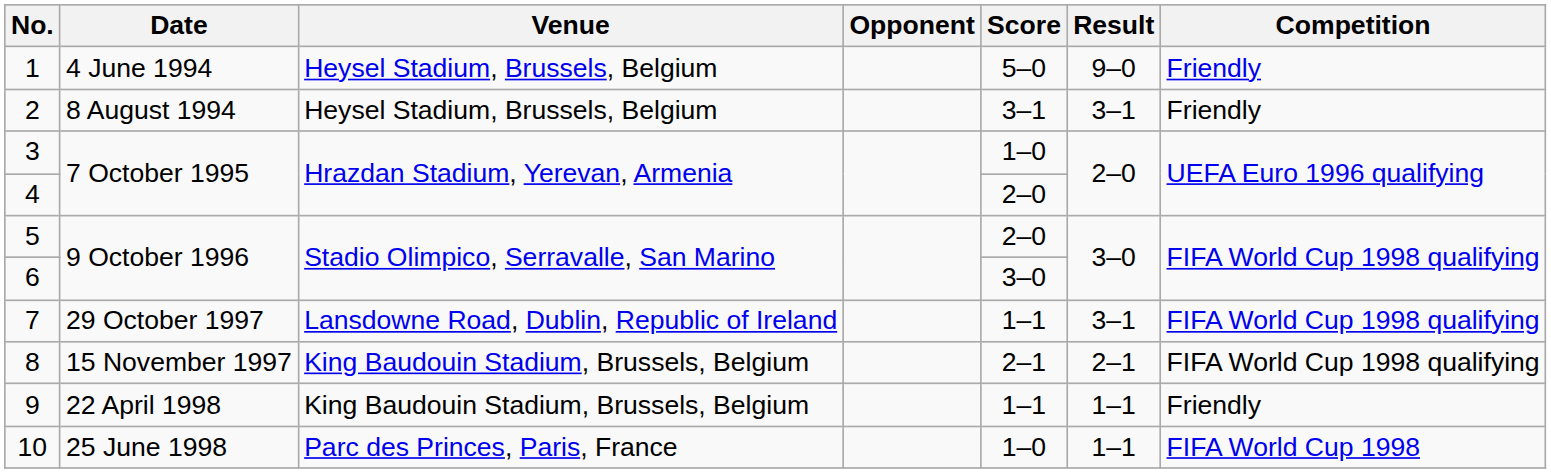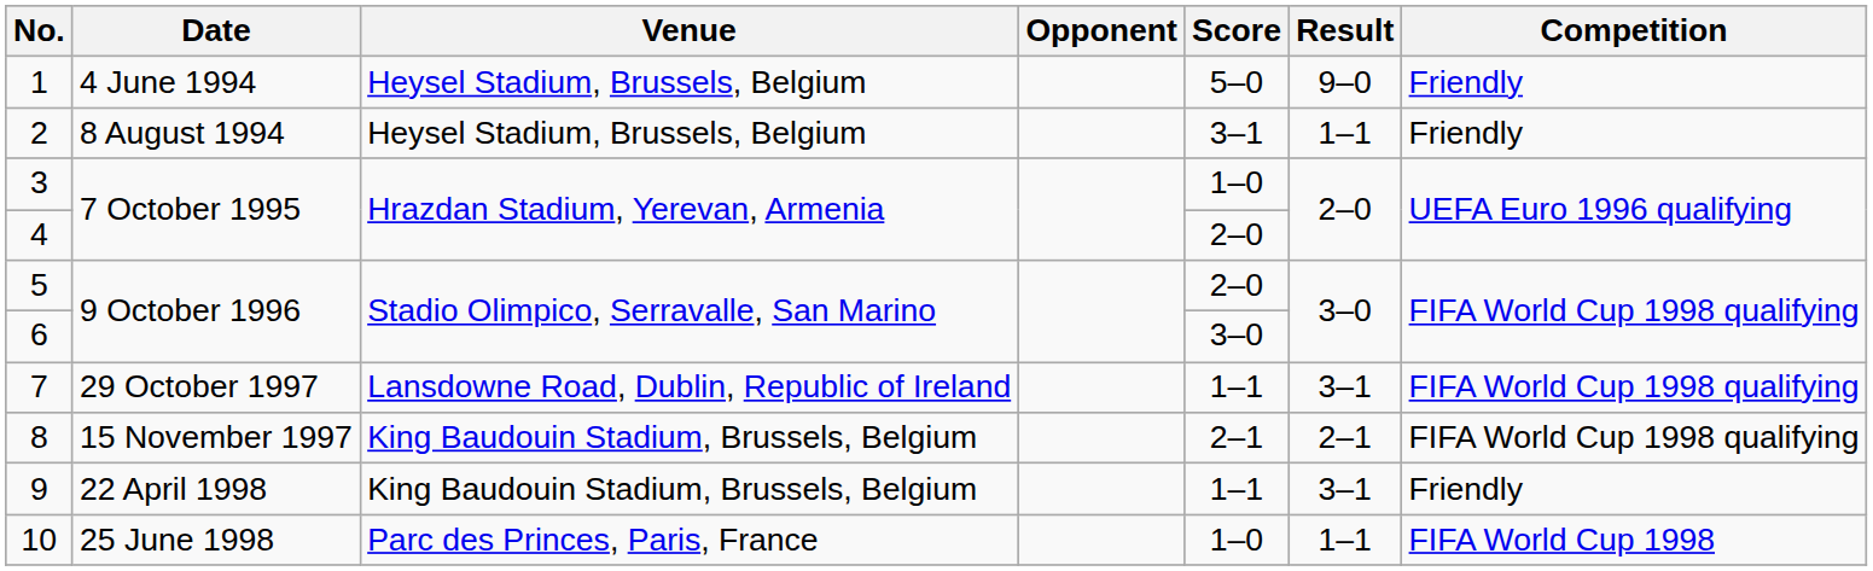2 | Result: 3–1 -> 1–1
9 | Result: 1–1 -> 3–1
